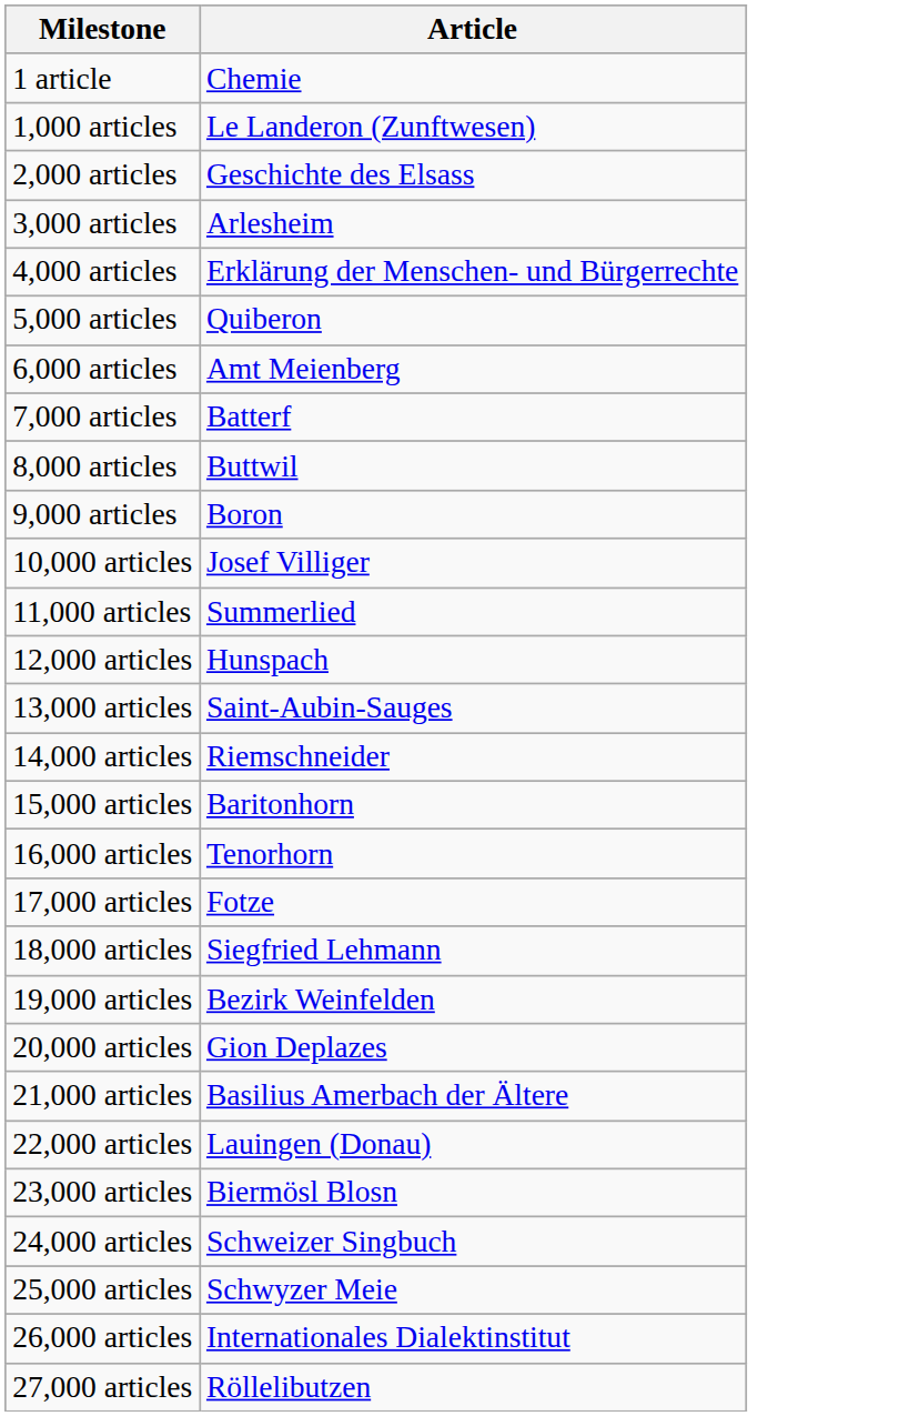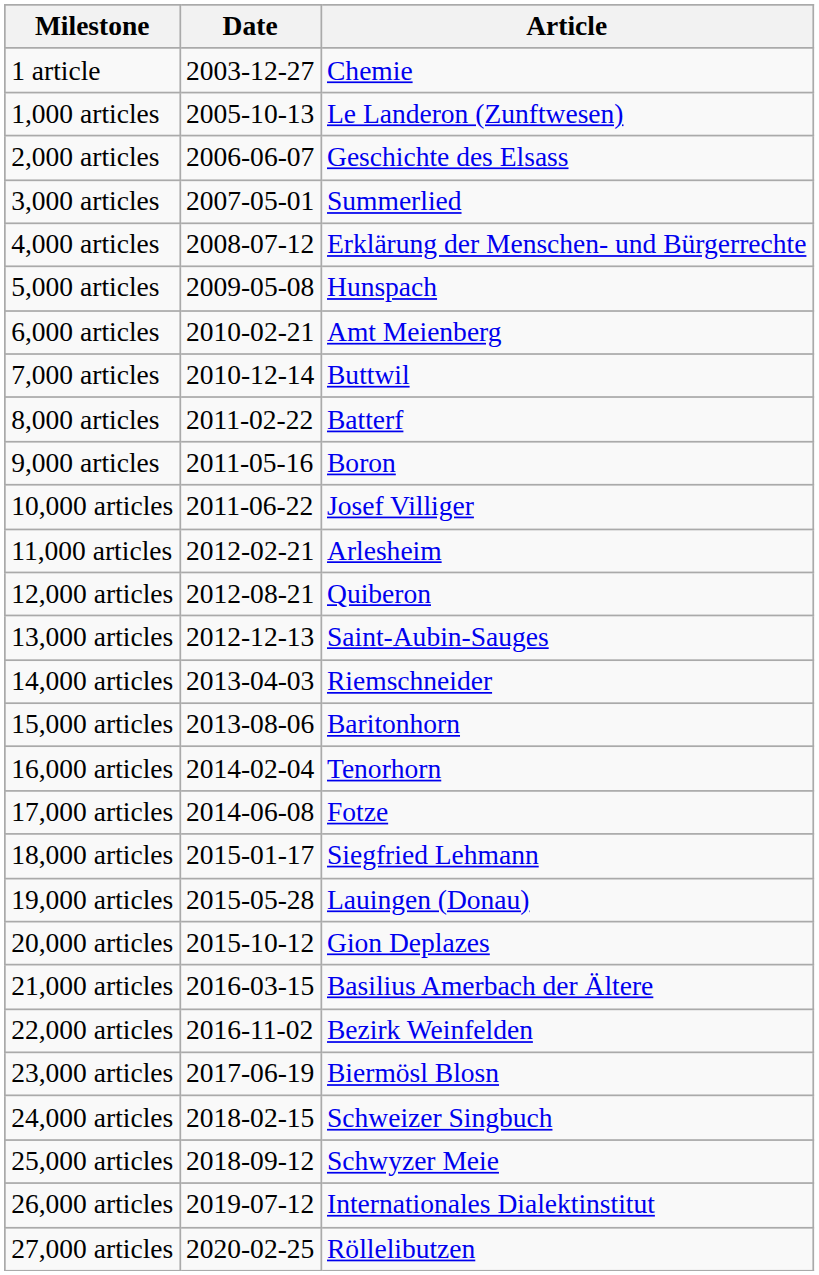+ column: Date | 2003-12-27 | 2005-10-13 | 2006-06-07 | 2007-05-01 | 2008-07-12 | 2009-05-08 | 2010-02-21 | 2010-12-14 | 2011-02-22 | 2011-05-16 | 2011-06-22 | 2012-02-21 | 2012-08-21 | 2012-12-13 | 2013-04-03 | 2013-08-06 | 2014-02-04 | 2014-06-08 | 2015-01-17 | 2015-05-28 | 2015-10-12 | 2016-03-15 | 2016-11-02 | 2017-06-19 | 2018-02-15 | 2018-09-12 | 2019-07-12 | 2020-02-25
3,000 articles | Article: Arlesheim -> Summerlied
5,000 articles | Article: Quiberon -> Hunspach
7,000 articles | Article: Batterf -> Buttwil
8,000 articles | Article: Buttwil -> Batterf
11,000 articles | Article: Summerlied -> Arlesheim
12,000 articles | Article: Hunspach -> Quiberon
19,000 articles | Article: Bezirk Weinfelden -> Lauingen (Donau)
22,000 articles | Article: Lauingen (Donau) -> Bezirk Weinfelden
